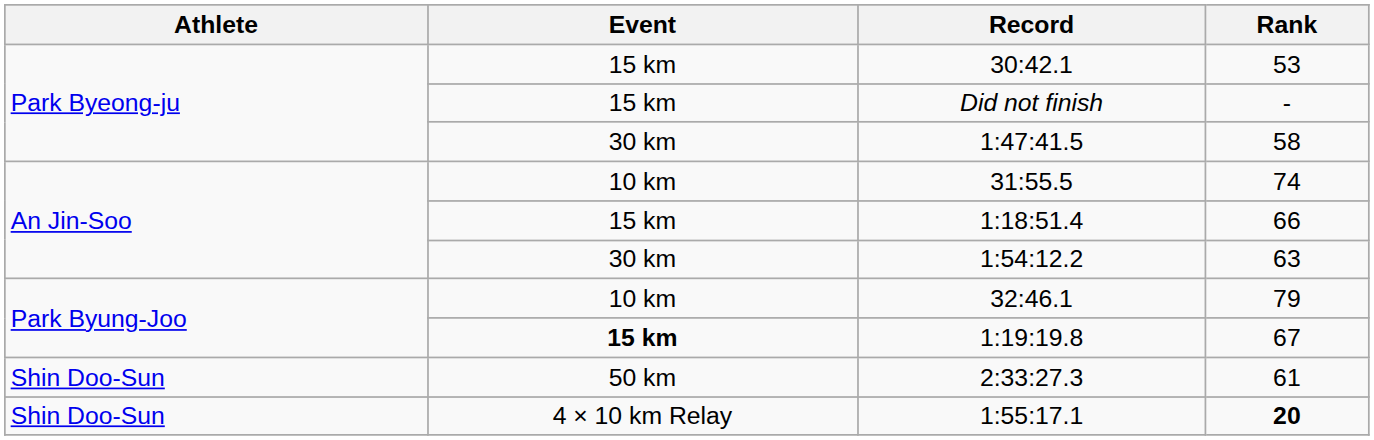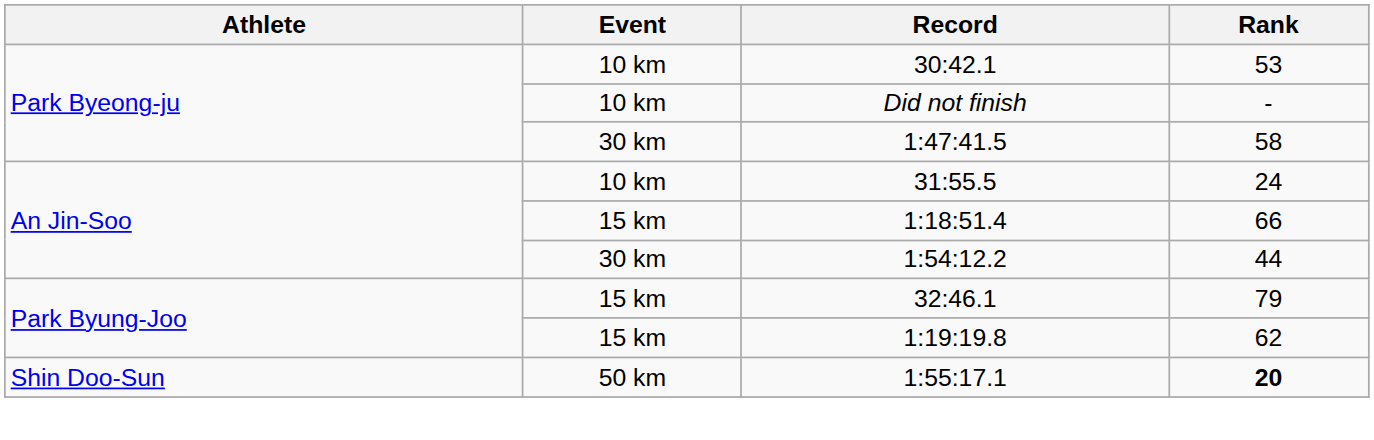30:42.1 | Event: 15 km -> 10 km
Did not finish | Event: 15 km -> 10 km
31:55.5 | Rank: 74 -> 24
1:54:12.2 | Rank: 63 -> 44
32:46.1 | Event: 10 km -> 15 km
1:19:19.8 | Event: bold -> normal
1:19:19.8 | Rank: 67 -> 62
- row: Shin Doo-Sun | 50 km | 2:33:27.3 | 61
1:55:17.1 | Event: 4 × 10 km Relay -> 50 km
